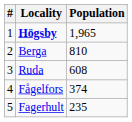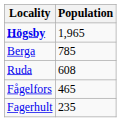- column: # | 1 | 2 | 3 | 4 | 5
Berga | Population: 810 -> 785
Fågelfors | Population: 374 -> 465
